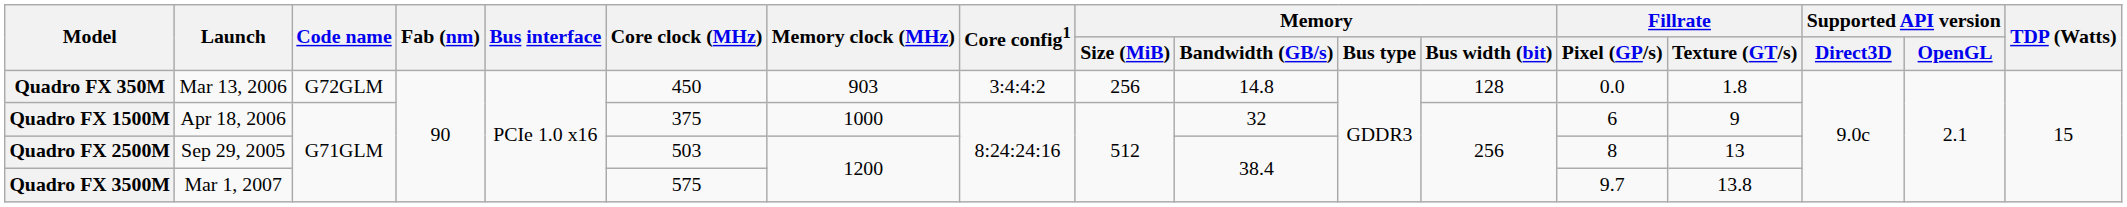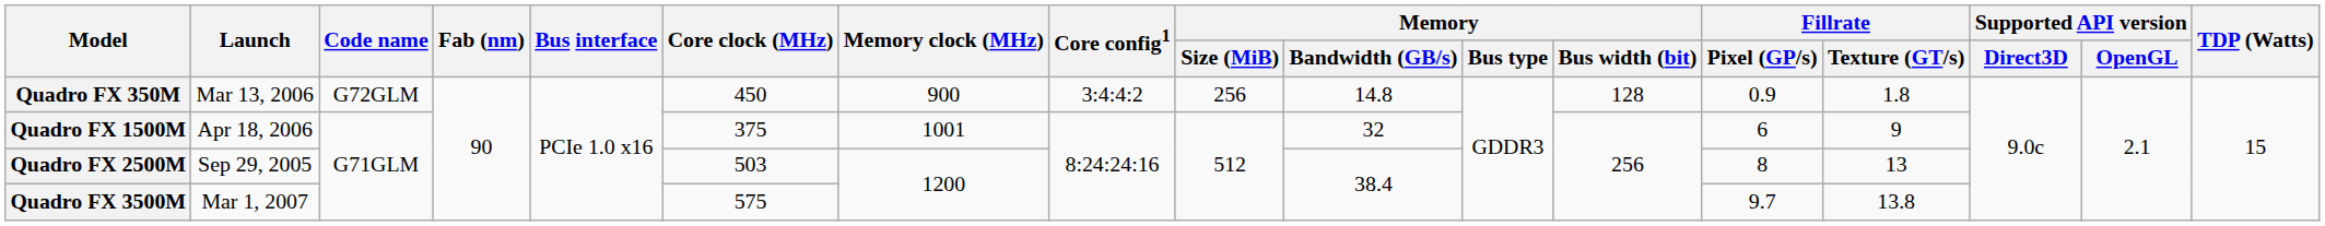Quadro FX 350M | Memory clock (MHz): 903 -> 900
Quadro FX 350M | Fillrate / Pixel (GP/s): 0.0 -> 0.9
Quadro FX 1500M | Memory clock (MHz): 1000 -> 1001
